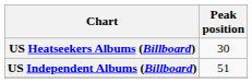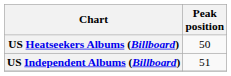US Heatseekers Albums (Billboard) | Peak position: 30 -> 50
